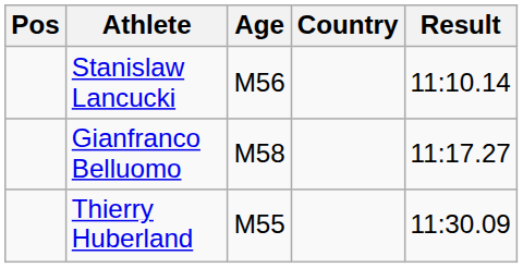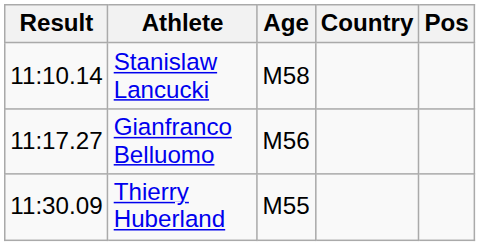columns swapped: Pos <-> Result
Stanislaw Lancucki | Age: M56 -> M58
Gianfranco Belluomo | Age: M58 -> M56
